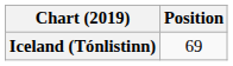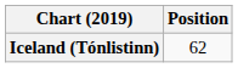Iceland (Tónlistinn) | Position: 69 -> 62
